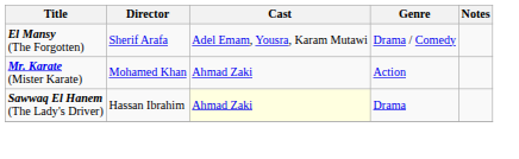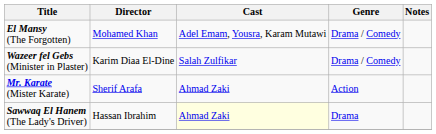El Mansy (The Forgotten) | Director: Sherif Arafa -> Mohamed Khan
+ row: Wazeer fel Gebs (Minister in Plaster) | Karim Diaa El-Dine | Salah Zulfikar | Drama / Comedy
Mr. Karate (Mister Karate) | Director: Mohamed Khan -> Sherif Arafa
